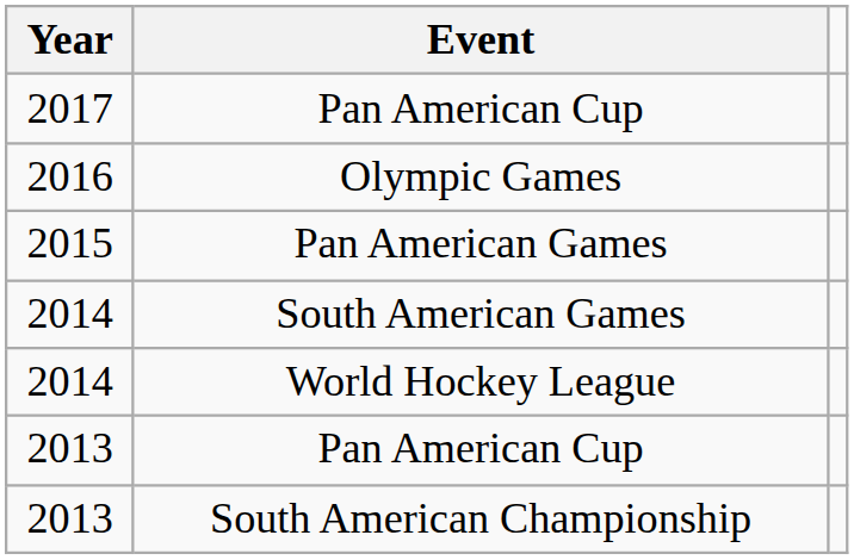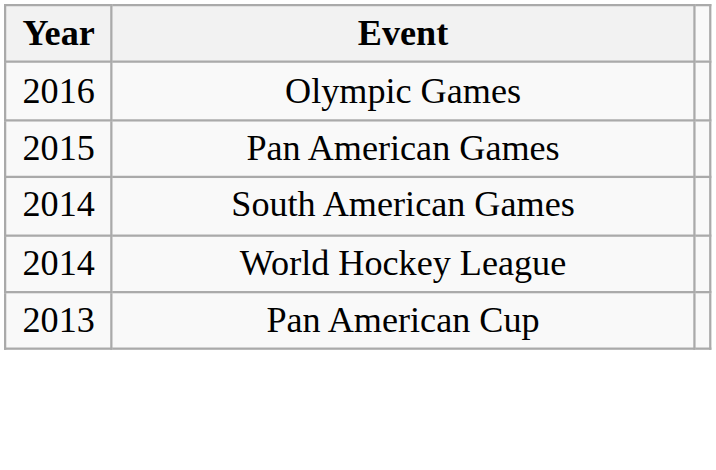- row: 2017 | Pan American Cup
- row: 2013 | South American Championship
